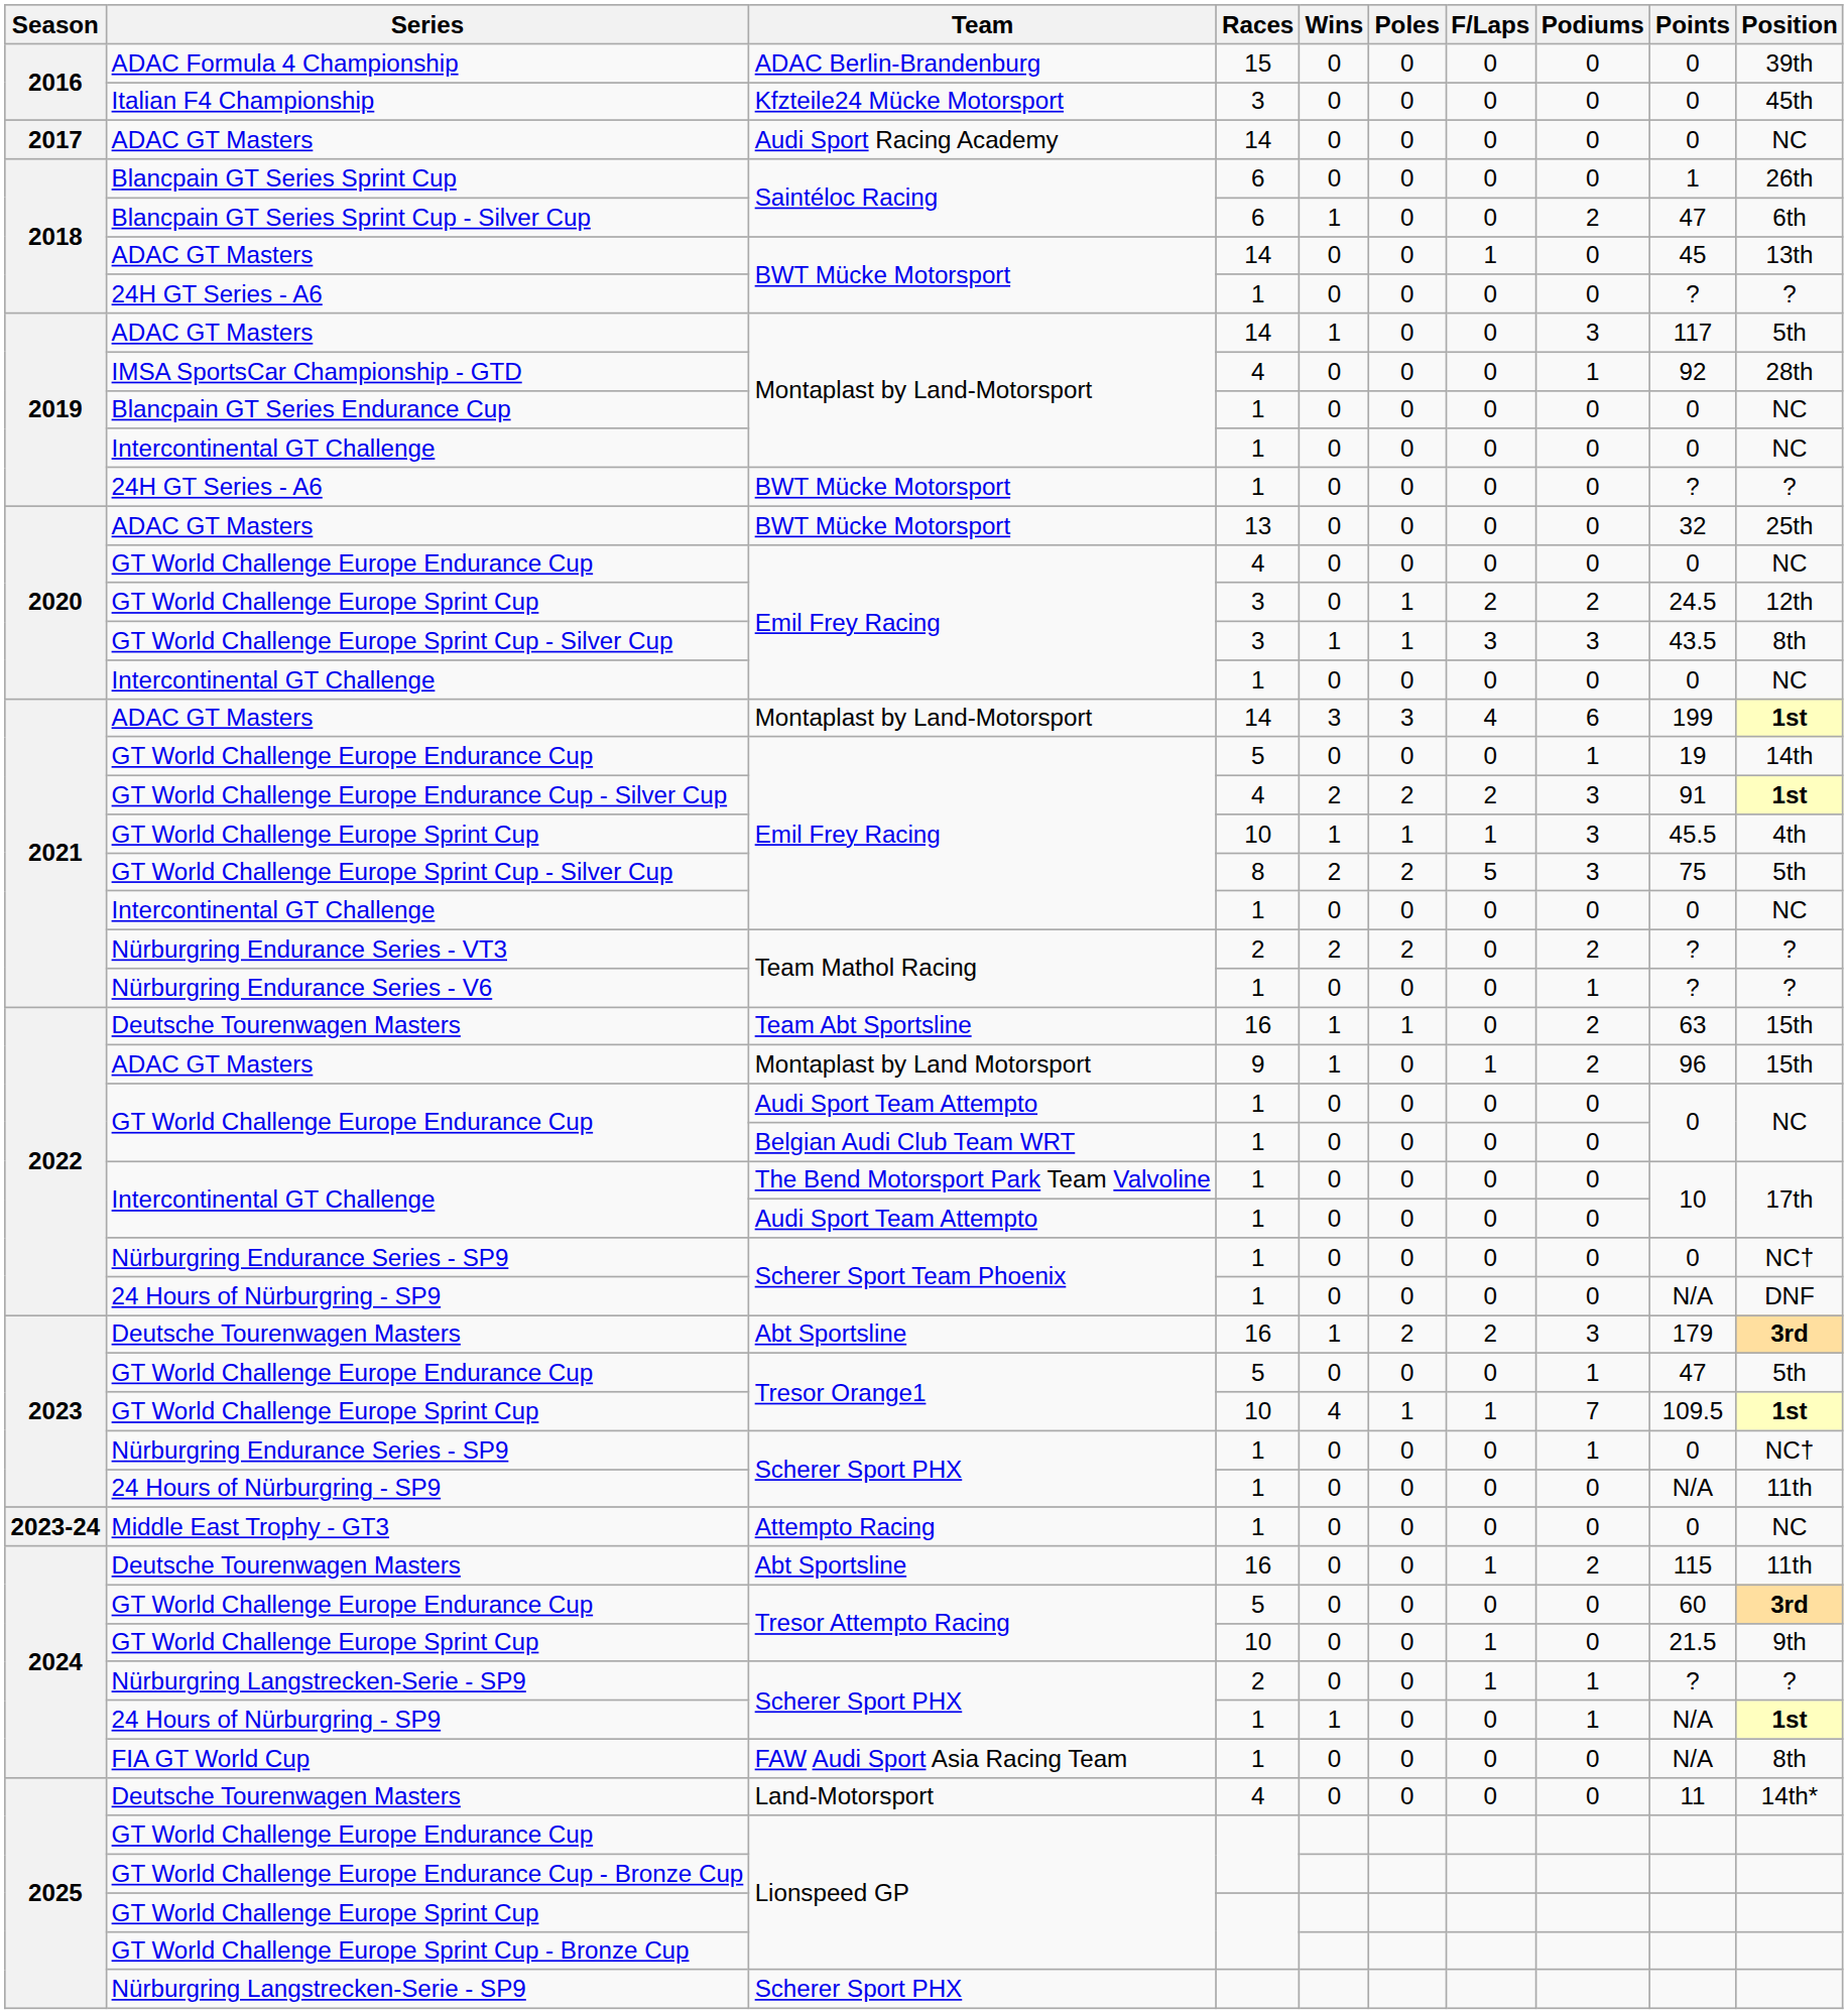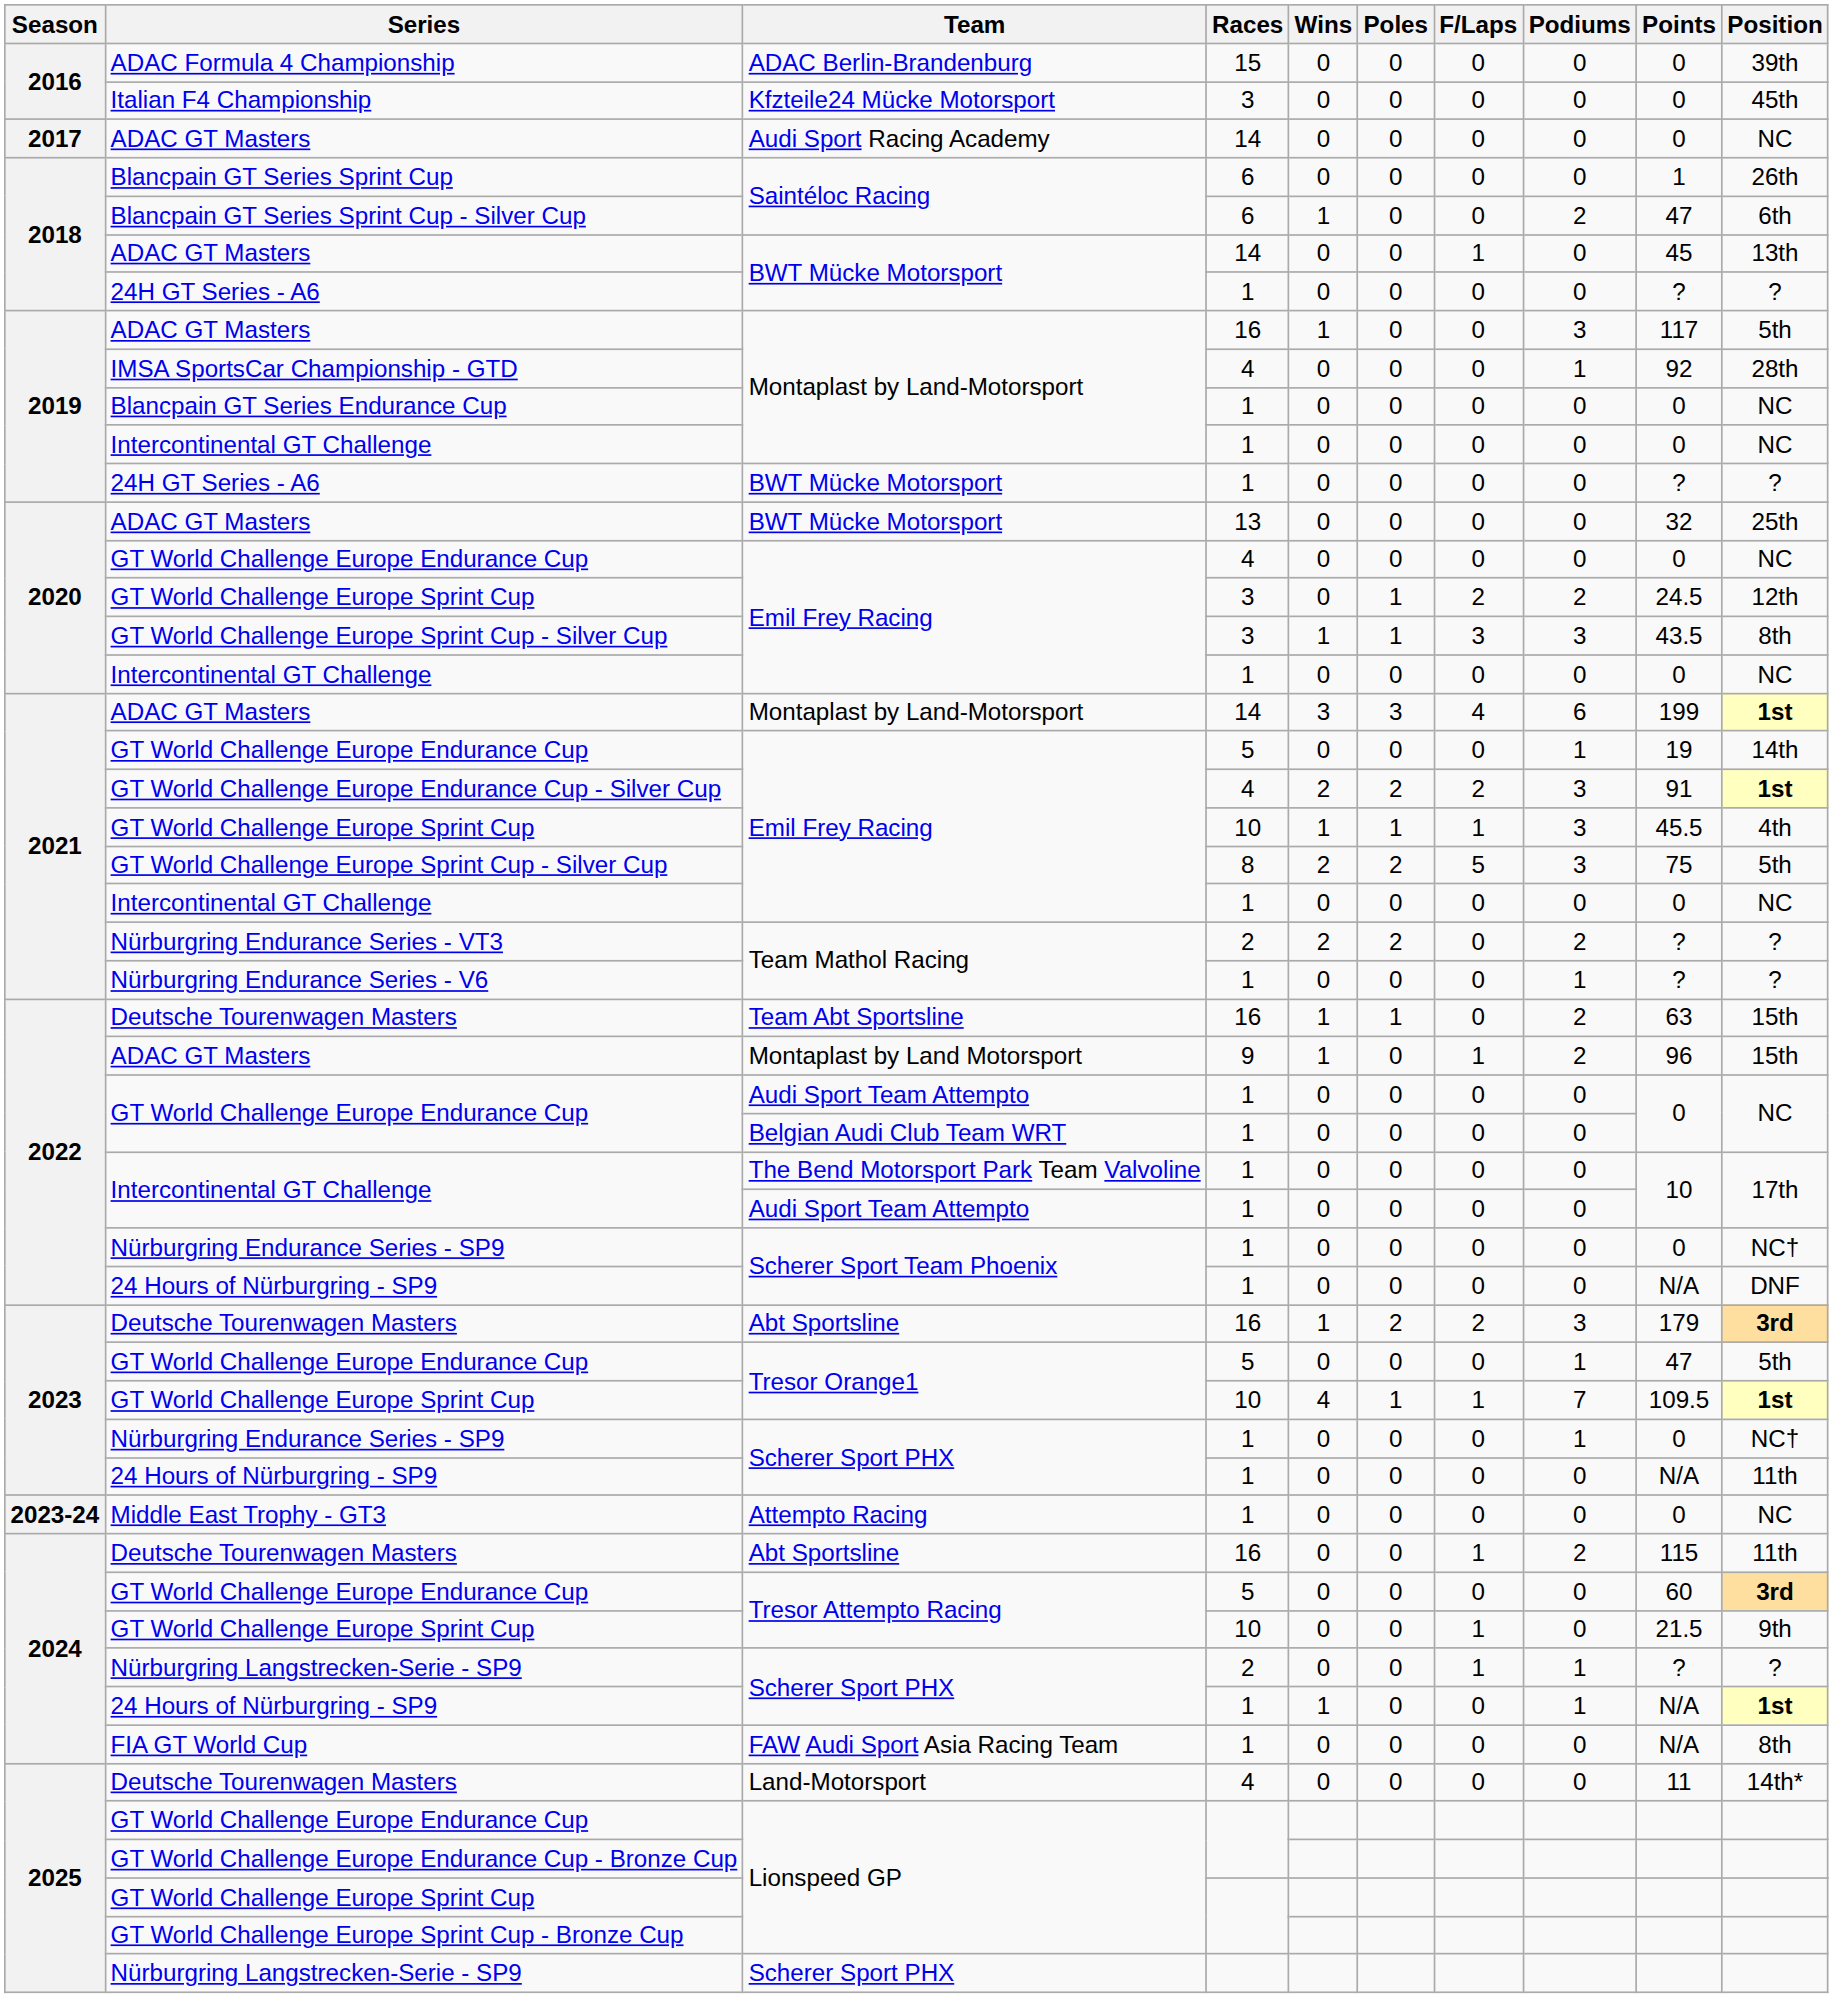2019 / ADAC GT Masters | Races: 14 -> 16
